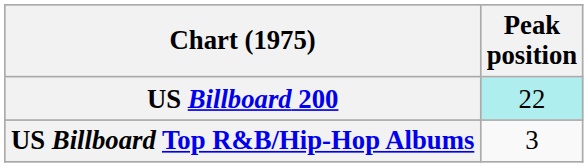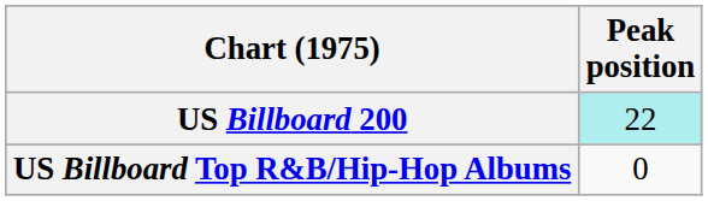US Billboard Top R&B/Hip-Hop Albums | Peak position: 3 -> 0
